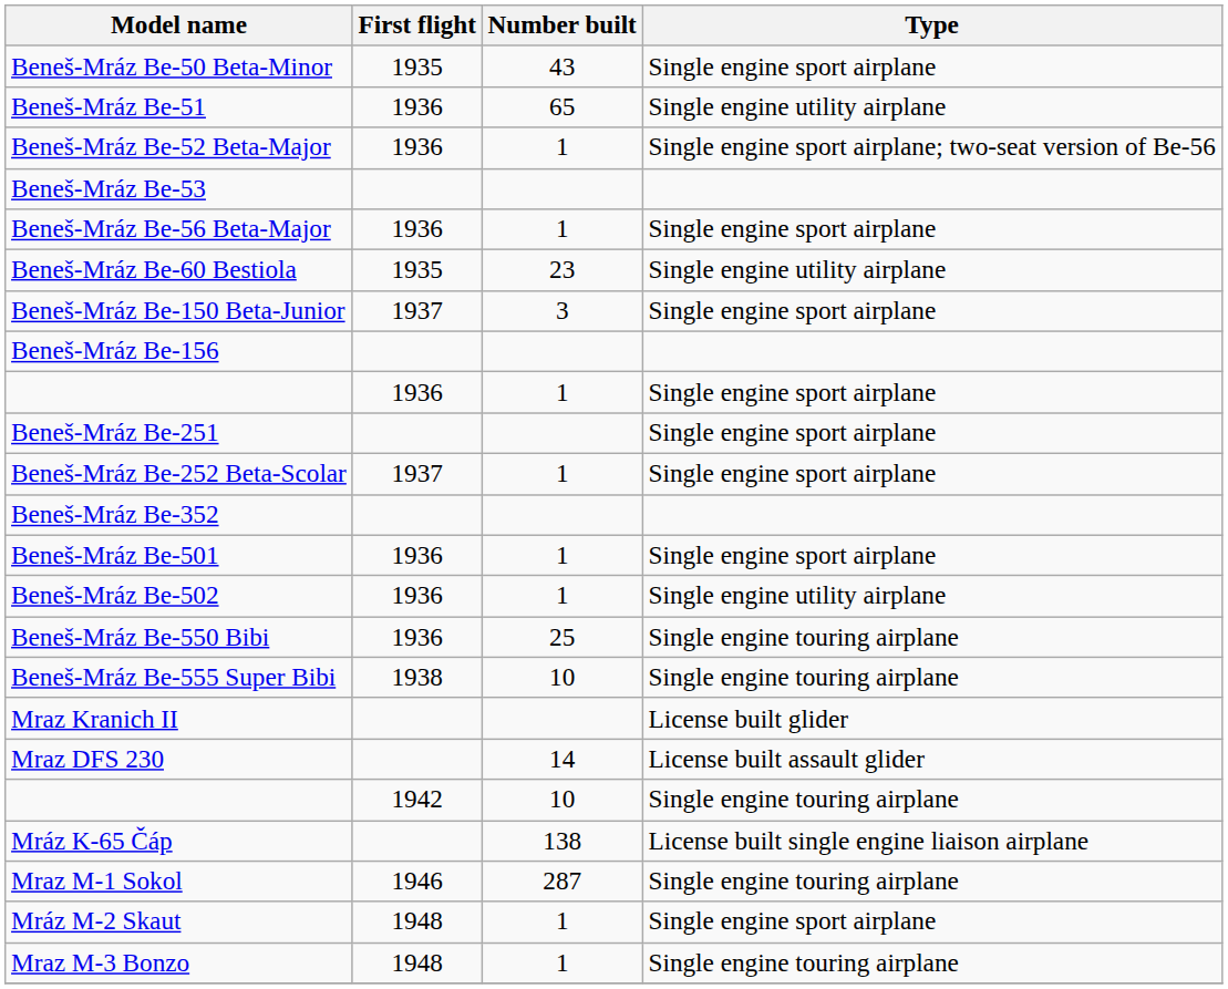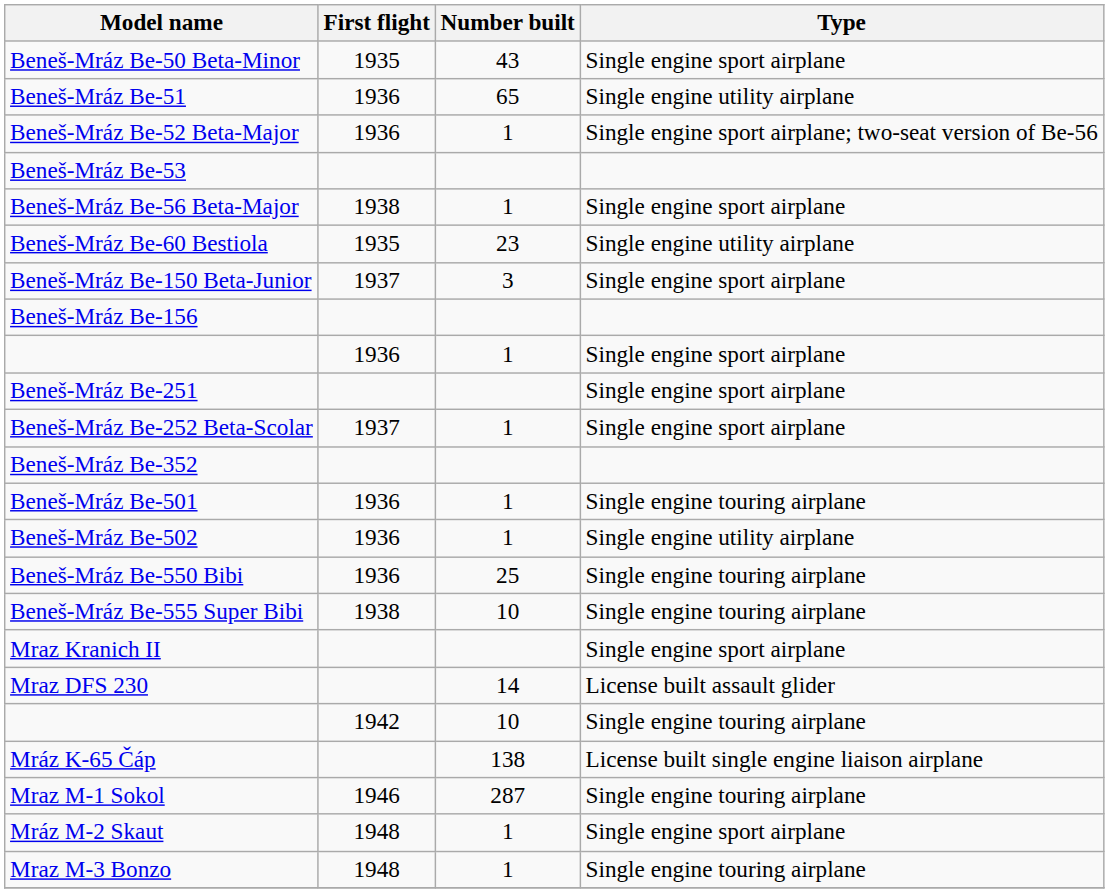Beneš-Mráz Be-56 Beta-Major | First flight: 1936 -> 1938
Beneš-Mráz Be-501 | Type: Single engine sport airplane -> Single engine touring airplane
Mraz Kranich II | Type: License built glider -> Single engine sport airplane
